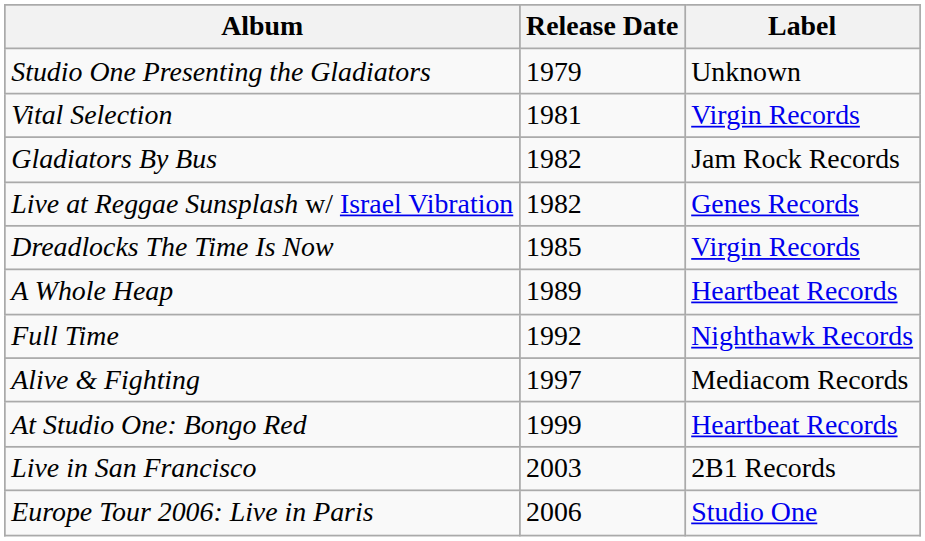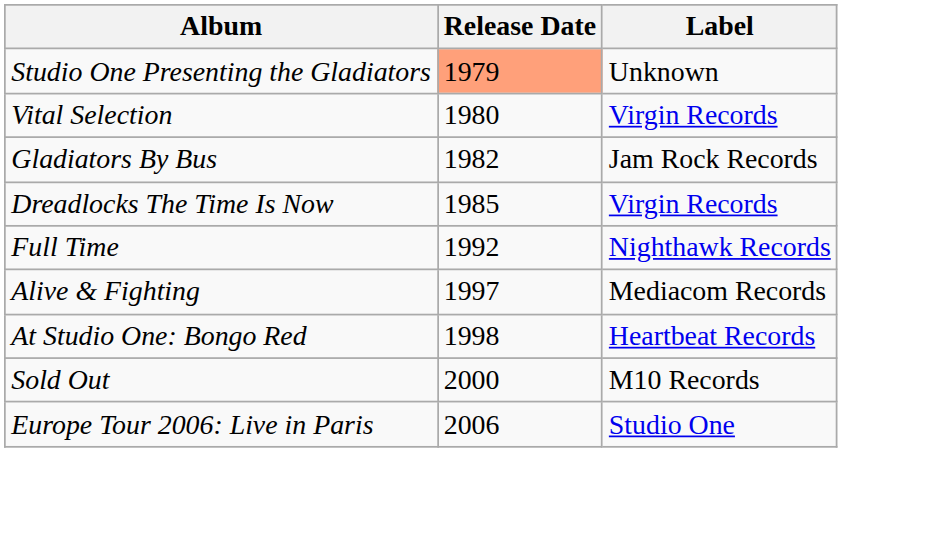Studio One Presenting the Gladiators | Release Date: no background -> lightsalmon background
Vital Selection | Release Date: 1981 -> 1980
- row: Live at Reggae Sunsplash w/ Israel Vibration | 1982 | Genes Records
- row: A Whole Heap | 1989 | Heartbeat Records
At Studio One: Bongo Red | Release Date: 1999 -> 1998
+ row: Sold Out | 2000 | M10 Records
- row: Live in San Francisco | 2003 | 2B1 Records
